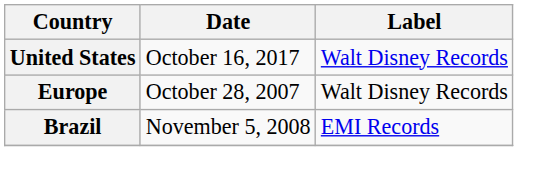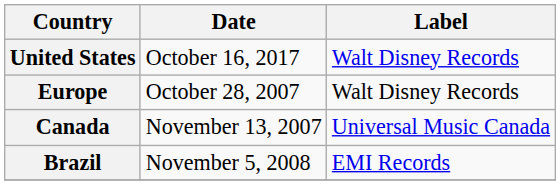+ row: Canada | November 13, 2007 | Universal Music Canada
